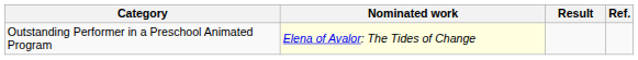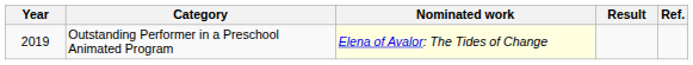+ column: Year | 2019
